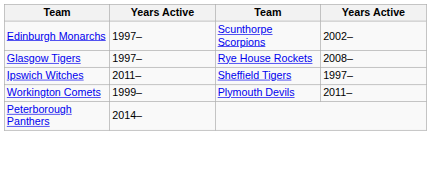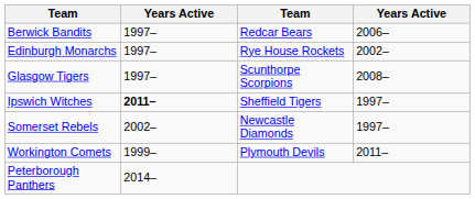+ row: Berwick Bandits | 1997– | Redcar Bears | 2006–
Edinburgh Monarchs | column 3: Scunthorpe Scorpions -> Rye House Rockets
Glasgow Tigers | column 3: Rye House Rockets -> Scunthorpe Scorpions
Ipswich Witches | column 2: normal -> bold
+ row: Somerset Rebels | 2002– | Newcastle Diamonds | 1997–
